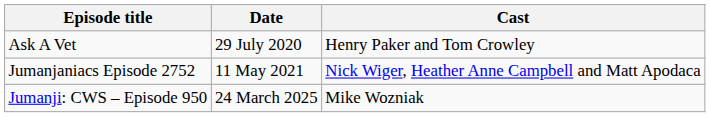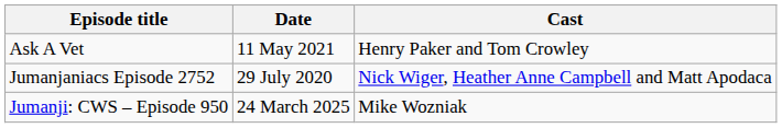Ask A Vet | Date: 29 July 2020 -> 11 May 2021
Jumanjaniacs Episode 2752 | Date: 11 May 2021 -> 29 July 2020
